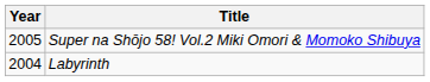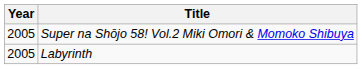Labyrinth | Year: 2004 -> 2005
